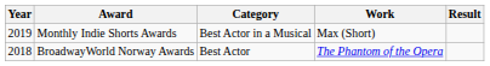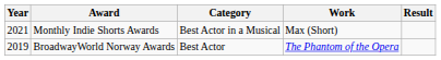Monthly Indie Shorts Awards | Year: 2019 -> 2021
BroadwayWorld Norway Awards | Year: 2018 -> 2019
